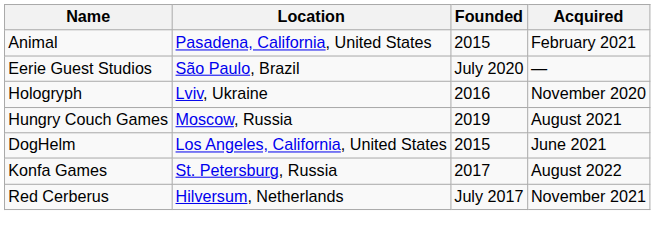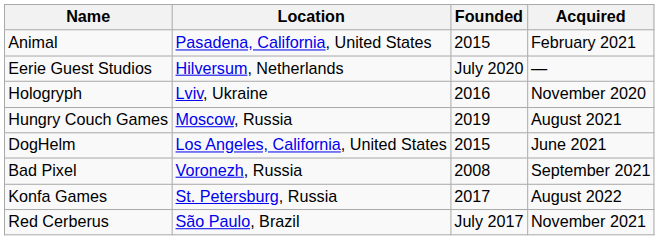Eerie Guest Studios | Location: São Paulo, Brazil -> Hilversum, Netherlands
+ row: Bad Pixel | Voronezh, Russia | 2008 | September 2021
Red Cerberus | Location: Hilversum, Netherlands -> São Paulo, Brazil
